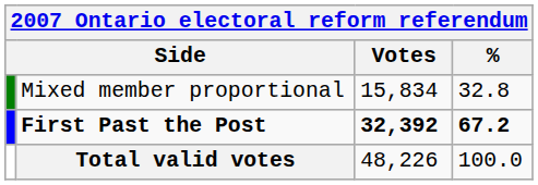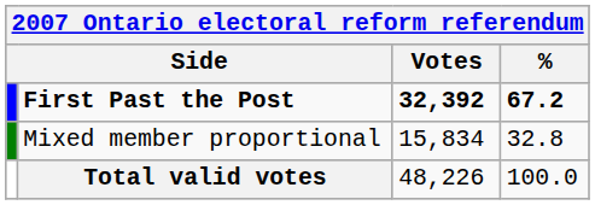rows swapped: First Past the Post <-> Mixed member proportional
